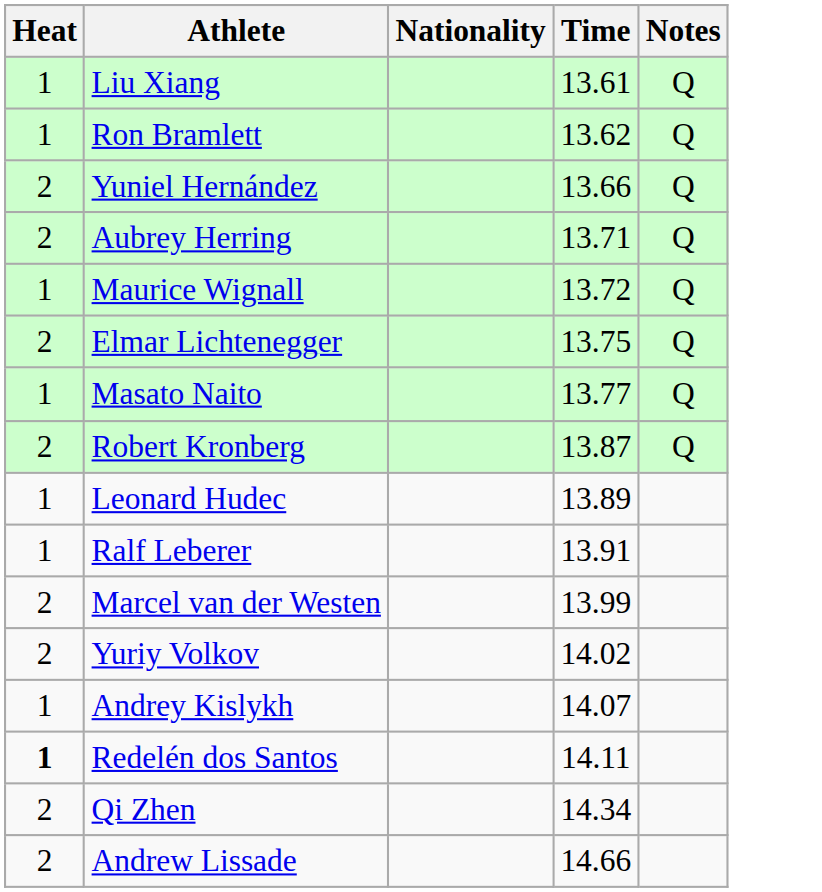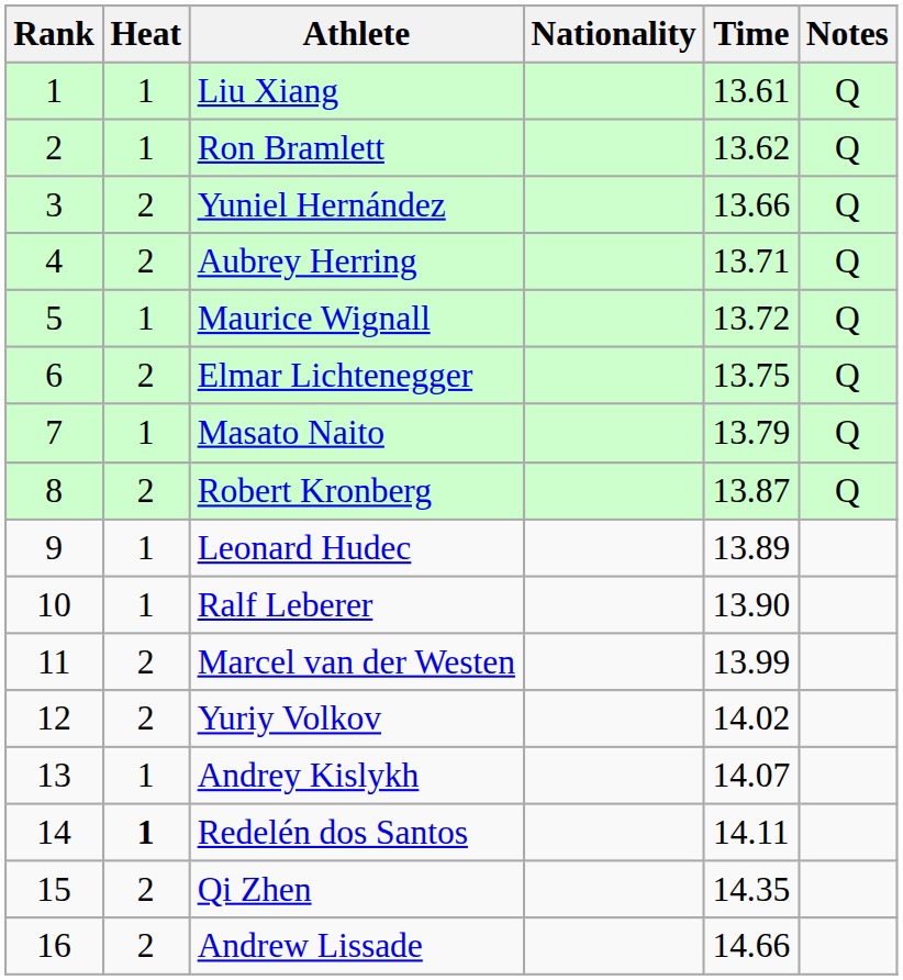+ column: Rank | 1 | 2 | 3 | 4 | 5 | 6 | 7 | 8 | 9 | 10 | 11 | 12 | 13 | 14 | 15 | 16
Masato Naito | Time: 13.77 -> 13.79
Ralf Leberer | Time: 13.91 -> 13.90
Qi Zhen | Time: 14.34 -> 14.35
